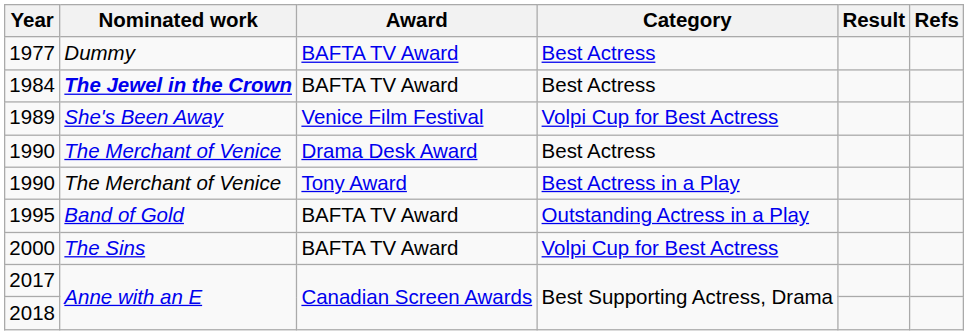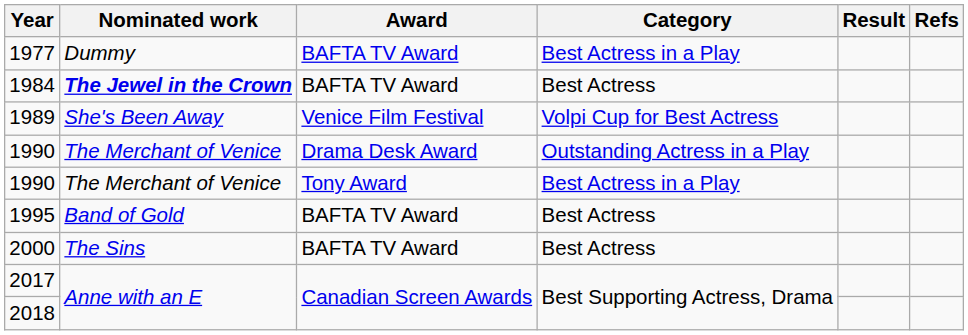1977 | Category: Best Actress -> Best Actress in a Play
1990 / Drama Desk Award | Category: Best Actress -> Outstanding Actress in a Play
1995 | Category: Outstanding Actress in a Play -> Best Actress
2000 | Category: Volpi Cup for Best Actress -> Best Actress
